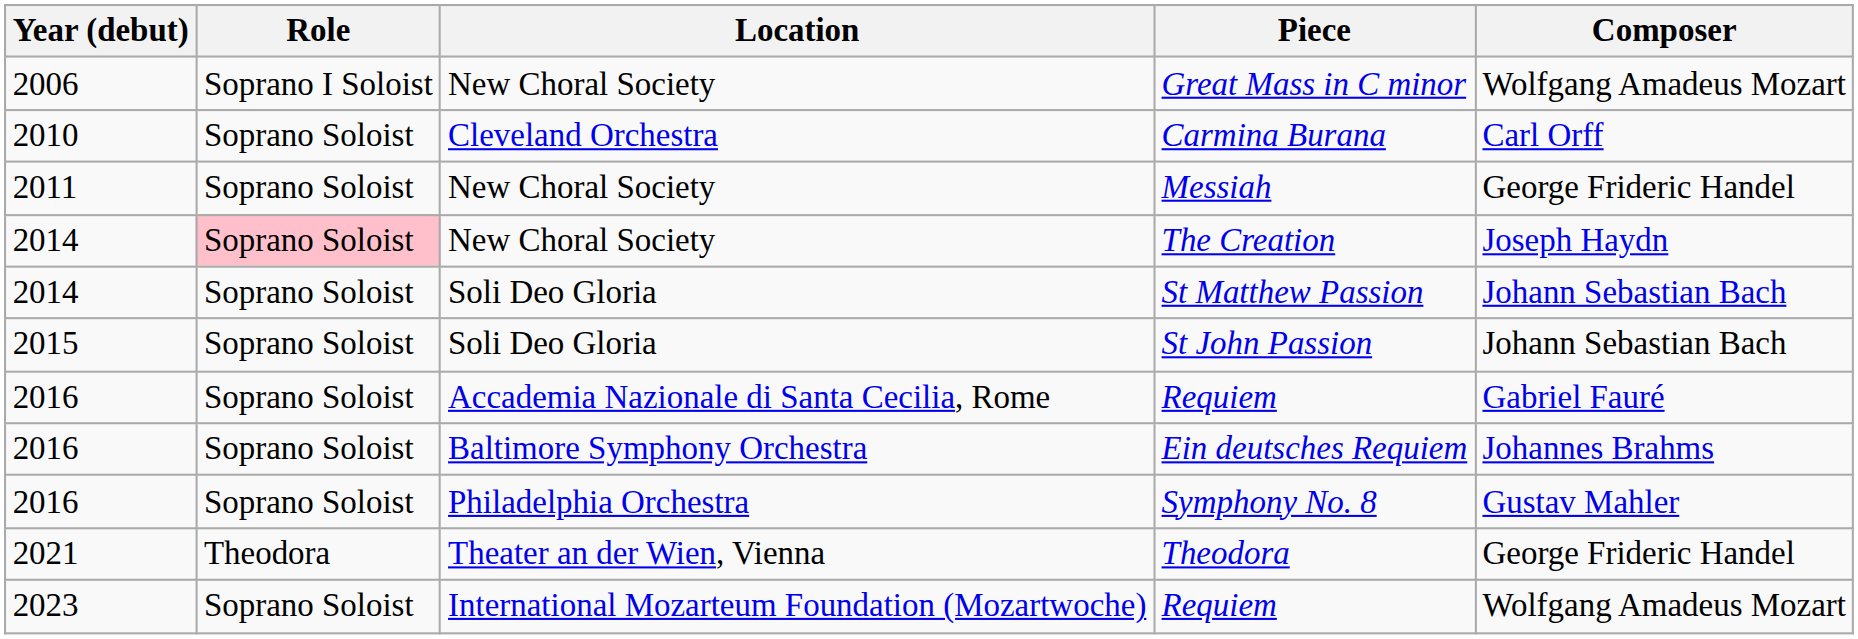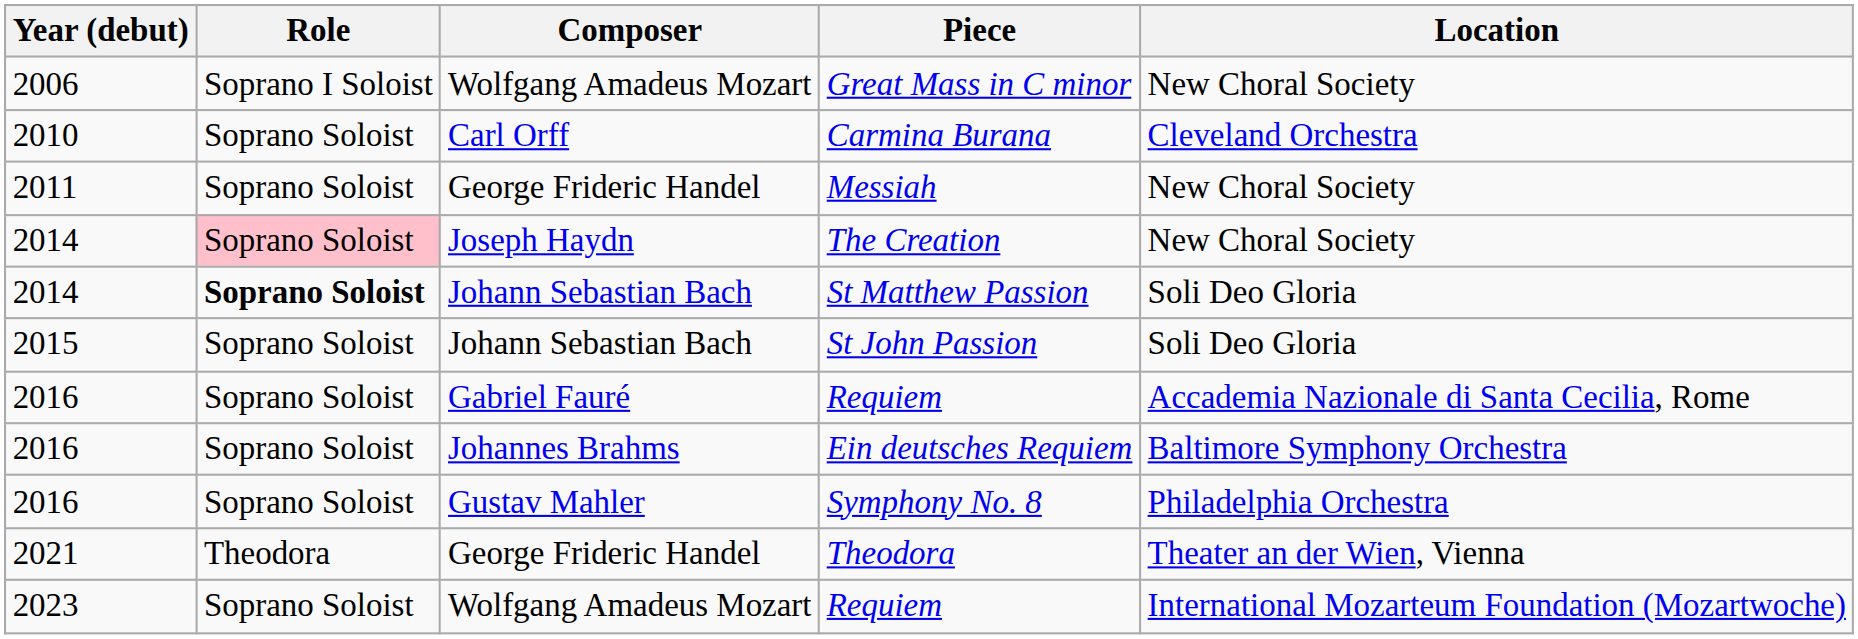columns swapped: Composer <-> Location
St Matthew Passion | Role: normal -> bold
